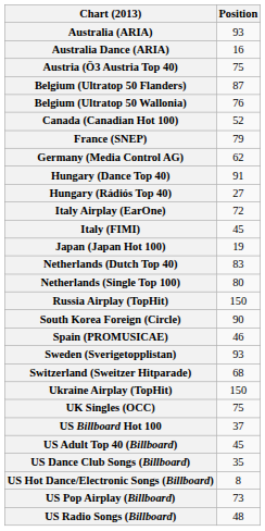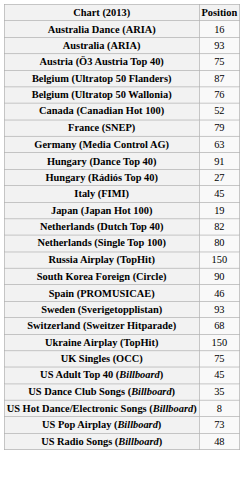rows swapped: Australia (ARIA) <-> Australia Dance (ARIA)
Germany (Media Control AG) | Position: 62 -> 63
- row: Italy Airplay (EarOne) | 72
Netherlands (Dutch Top 40) | Position: 83 -> 82
- row: US Billboard Hot 100 | 37
